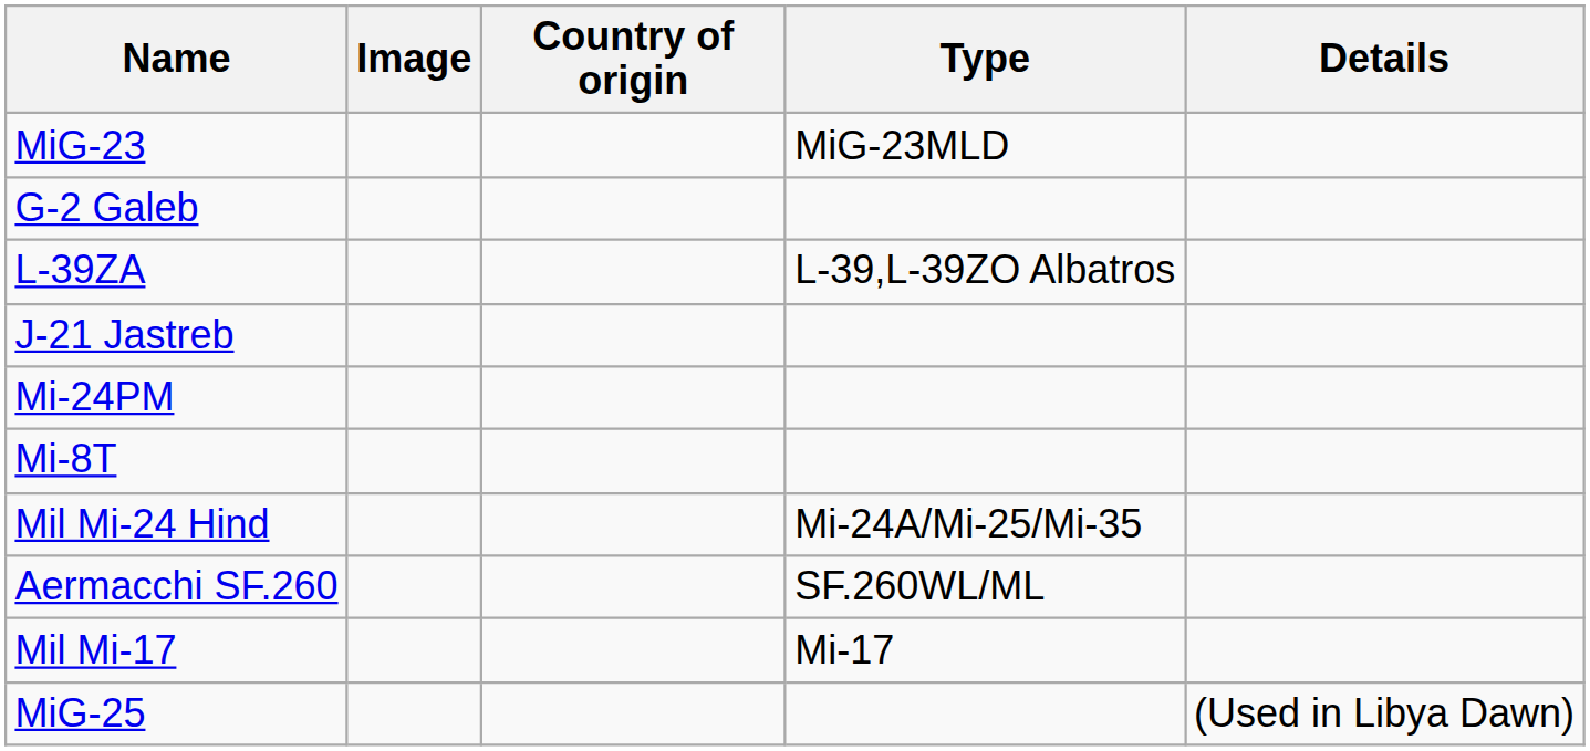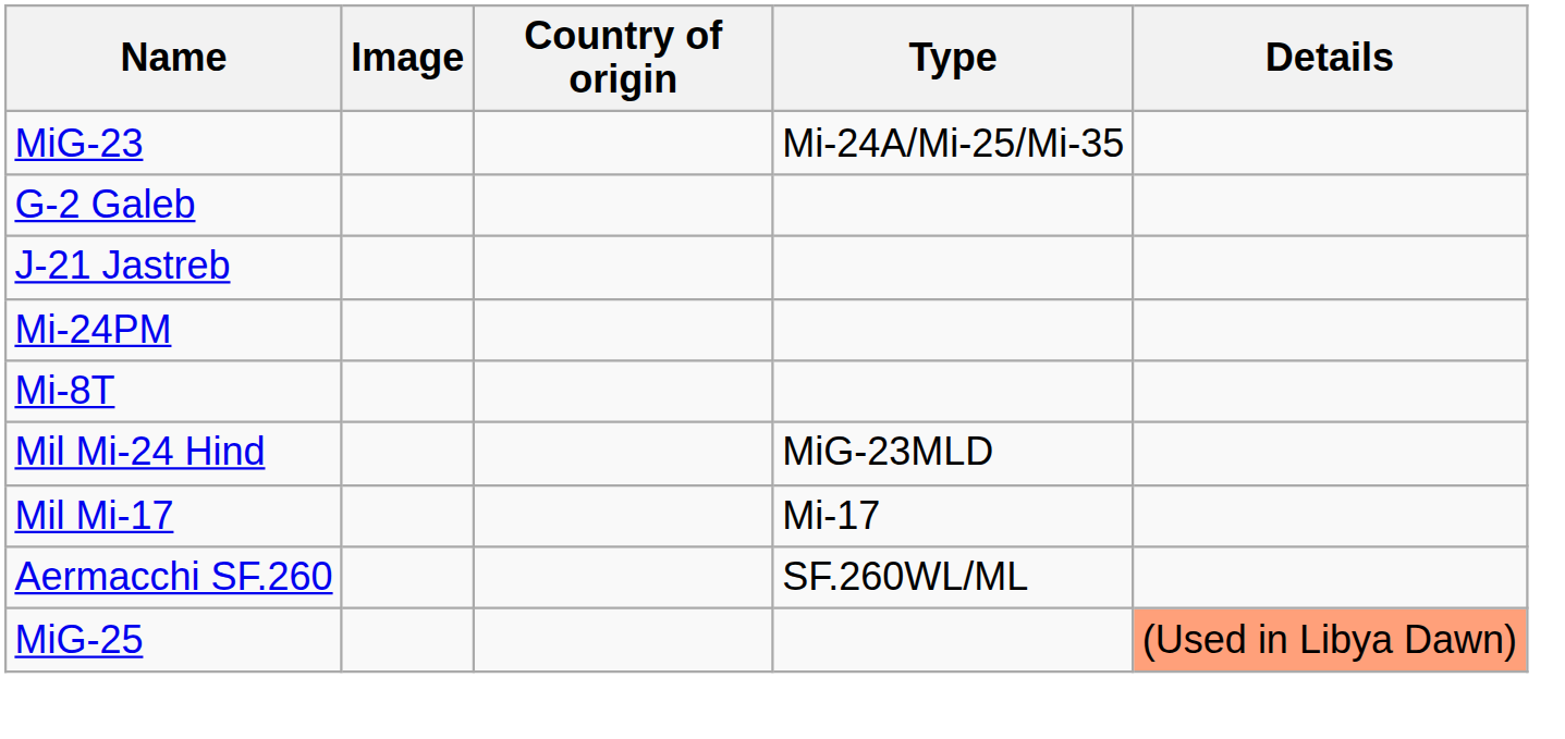MiG-23 | Type: MiG-23MLD -> Mi-24A/Mi-25/Mi-35
- row: L-39ZA | L-39,L-39ZO Albatros
Mil Mi-24 Hind | Type: Mi-24A/Mi-25/Mi-35 -> MiG-23MLD
rows swapped: Mil Mi-17 <-> Aermacchi SF.260
MiG-25 | Details: no background -> lightsalmon background
